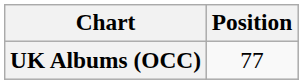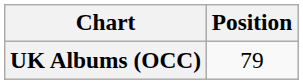UK Albums (OCC) | Position: 77 -> 79
